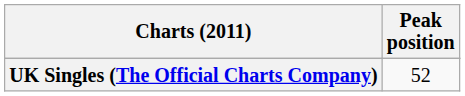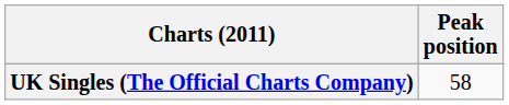UK Singles (The Official Charts Company) | Peak position: 52 -> 58
